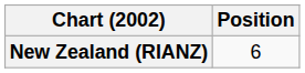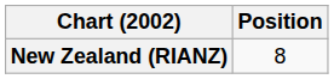New Zealand (RIANZ) | Position: 6 -> 8
